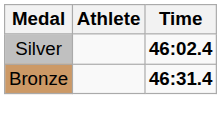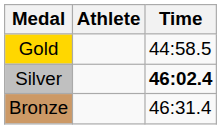+ row: Gold | 44:58.5
Bronze | Time: bold -> normal
